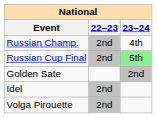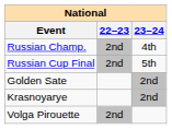Russian Cup Final | 23–24: lightgreen background -> no background
- row: Idel | 2nd
+ row: Krasnoyarye | 2nd
